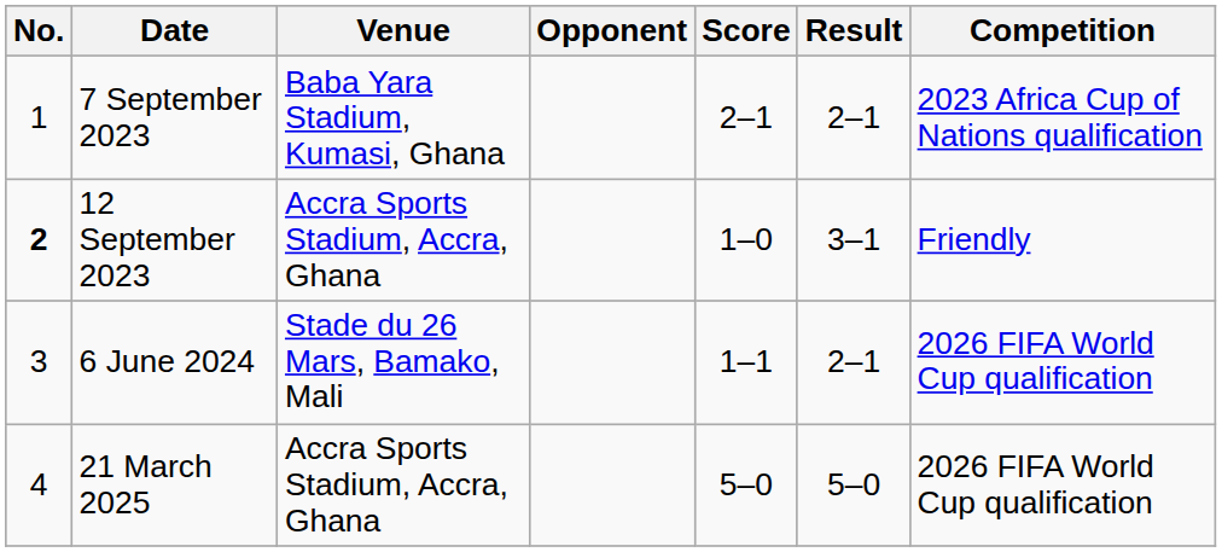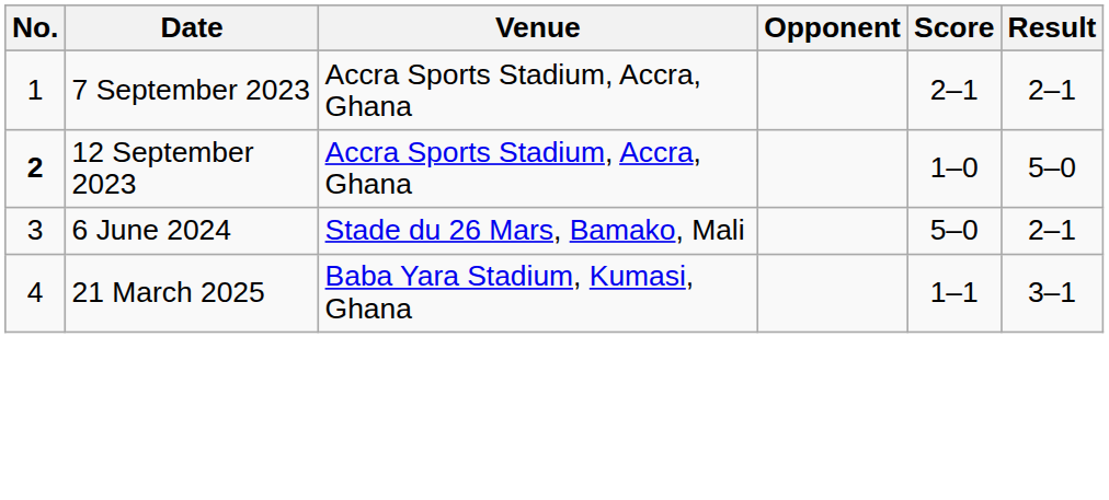- column: Competition | 2023 Africa Cup of Nations qualification | Friendly | 2026 FIFA World Cup qualification | 2026 FIFA World Cup qualification
7 September 2023 | Venue: Baba Yara Stadium, Kumasi, Ghana -> Accra Sports Stadium, Accra, Ghana
12 September 2023 | Result: 3–1 -> 5–0
6 June 2024 | Score: 1–1 -> 5–0
21 March 2025 | Venue: Accra Sports Stadium, Accra, Ghana -> Baba Yara Stadium, Kumasi, Ghana
21 March 2025 | Score: 5–0 -> 1–1
21 March 2025 | Result: 5–0 -> 3–1
